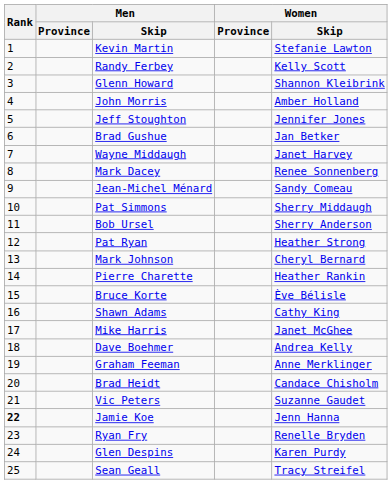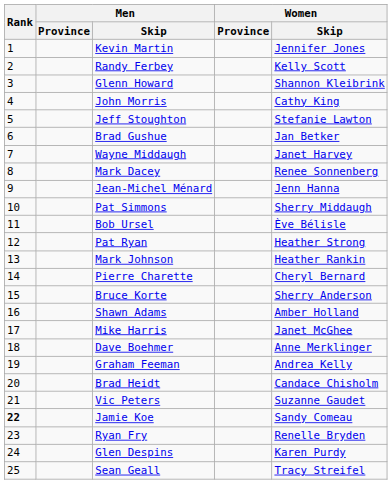Kevin Martin | Women / Skip: Stefanie Lawton -> Jennifer Jones
John Morris | Women / Skip: Amber Holland -> Cathy King
Jeff Stoughton | Women / Skip: Jennifer Jones -> Stefanie Lawton
Jean-Michel Ménard | Women / Skip: Sandy Comeau -> Jenn Hanna
Bob Ursel | Women / Skip: Sherry Anderson -> Ève Bélisle
Mark Johnson | Women / Skip: Cheryl Bernard -> Heather Rankin
Pierre Charette | Women / Skip: Heather Rankin -> Cheryl Bernard
Bruce Korte | Women / Skip: Ève Bélisle -> Sherry Anderson
Shawn Adams | Women / Skip: Cathy King -> Amber Holland
Dave Boehmer | Women / Skip: Andrea Kelly -> Anne Merklinger
Graham Feeman | Women / Skip: Anne Merklinger -> Andrea Kelly
Jamie Koe | Women / Skip: Jenn Hanna -> Sandy Comeau
